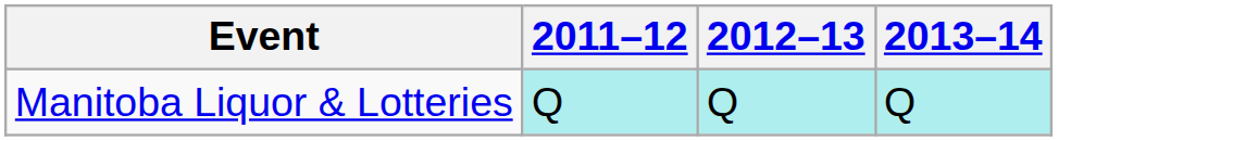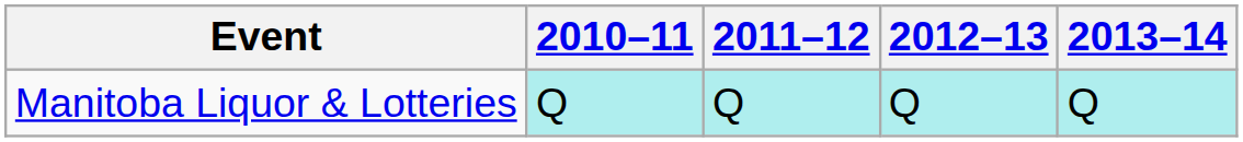+ column: 2010–11 | Q
